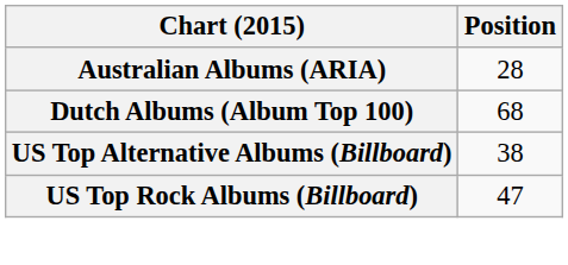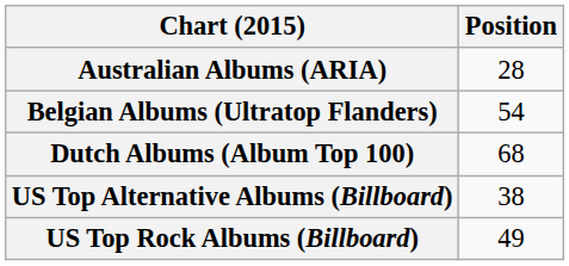+ row: Belgian Albums (Ultratop Flanders) | 54
US Top Rock Albums (Billboard) | Position: 47 -> 49
